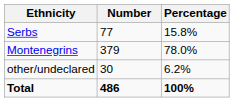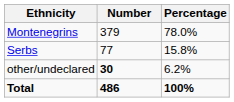rows swapped: Montenegrins <-> Serbs
other/undeclared | Number: normal -> bold
